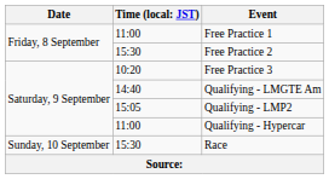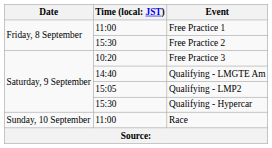Qualifying - Hypercar | column 2: 11:00 -> 15:30
Race | column 2: 15:30 -> 11:00
